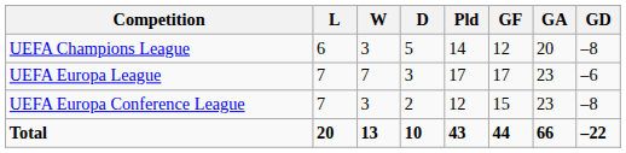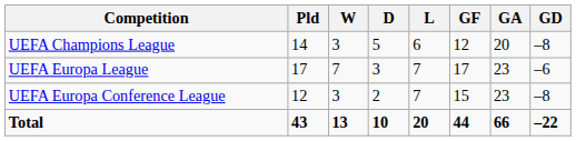columns swapped: Pld <-> L
